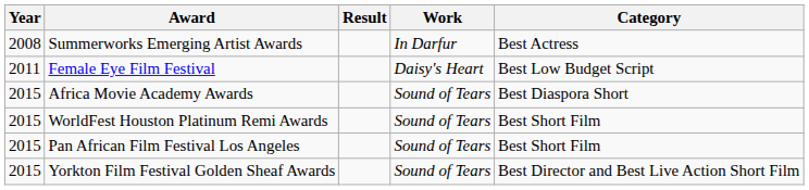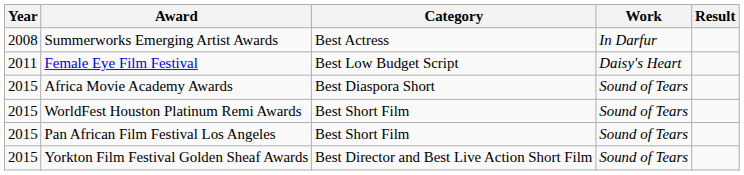columns swapped: Category <-> Result
